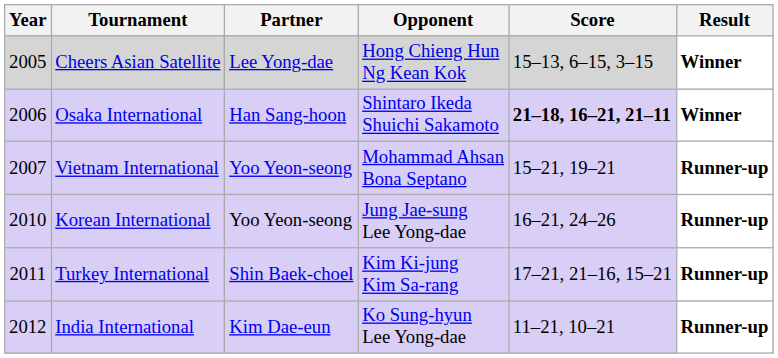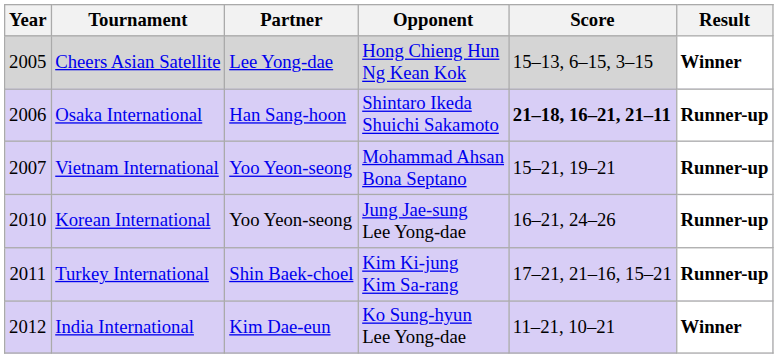Osaka International | Result: Winner -> Runner-up
India International | Result: Runner-up -> Winner
